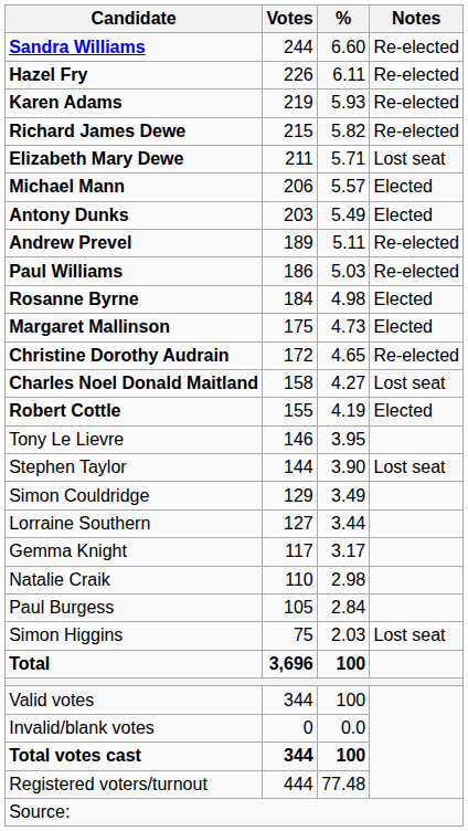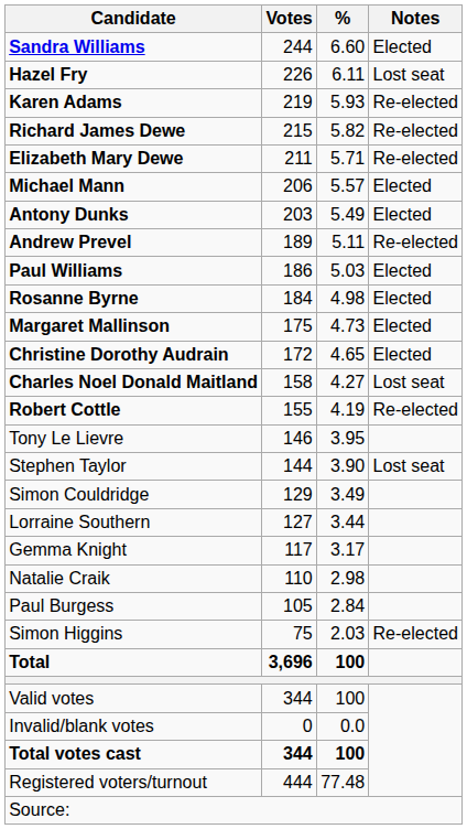Sandra Williams | Notes: Re-elected -> Elected
Hazel Fry | Notes: Re-elected -> Lost seat
Elizabeth Mary Dewe | Notes: Lost seat -> Re-elected
Paul Williams | Notes: Re-elected -> Elected
Christine Dorothy Audrain | Notes: Re-elected -> Elected
Robert Cottle | Notes: Elected -> Re-elected
Simon Higgins | Notes: Lost seat -> Re-elected
